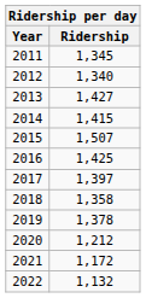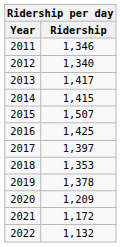2011 | Ridership: 1,345 -> 1,346
2013 | Ridership: 1,427 -> 1,417
2018 | Ridership: 1,358 -> 1,353
2020 | Ridership: 1,212 -> 1,209
